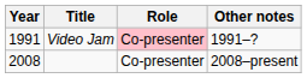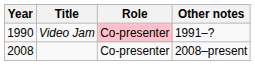Video Jam | Year: 1991 -> 1990
